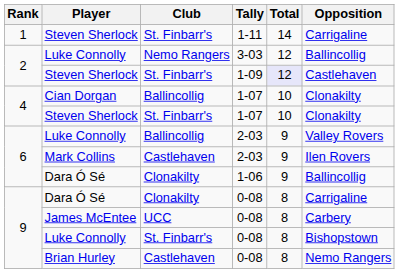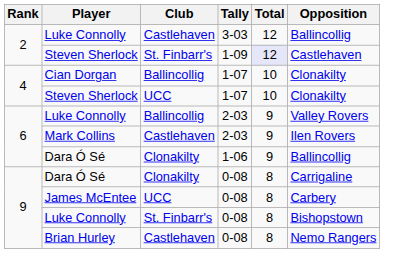- row: 1 | Steven Sherlock | St. Finbarr's | 1-11 | 14 | Carrigaline
Luke Connolly / 3-03 | Club: Nemo Rangers -> Castlehaven
Steven Sherlock / 1-07 | Club: St. Finbarr's -> UCC
